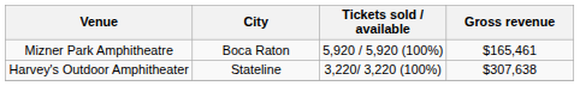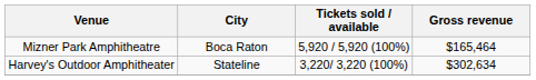Mizner Park Amphitheatre | Gross revenue: $165,461 -> $165,464
Harvey's Outdoor Amphitheater | Gross revenue: $307,638 -> $302,634
